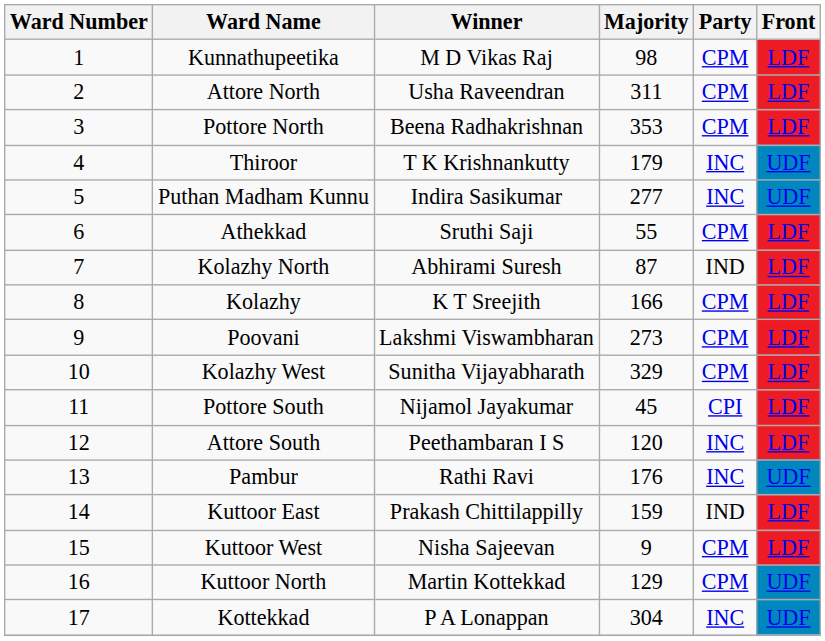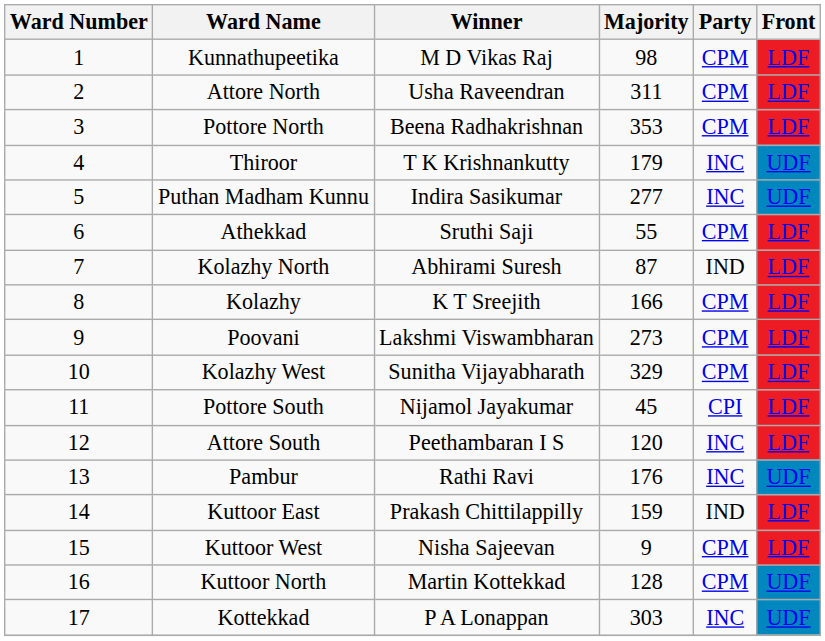Kuttoor North | Majority: 129 -> 128
Kottekkad | Majority: 304 -> 303
